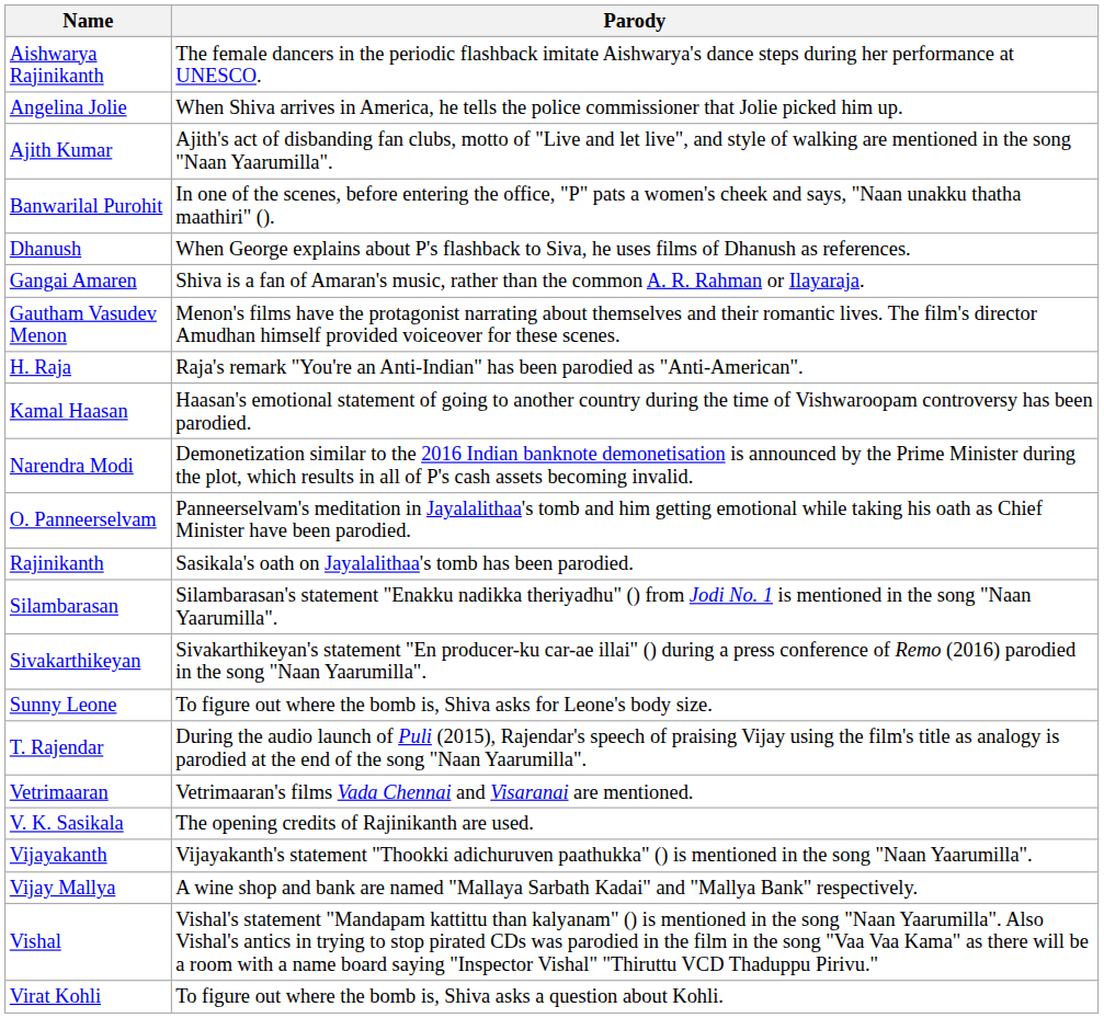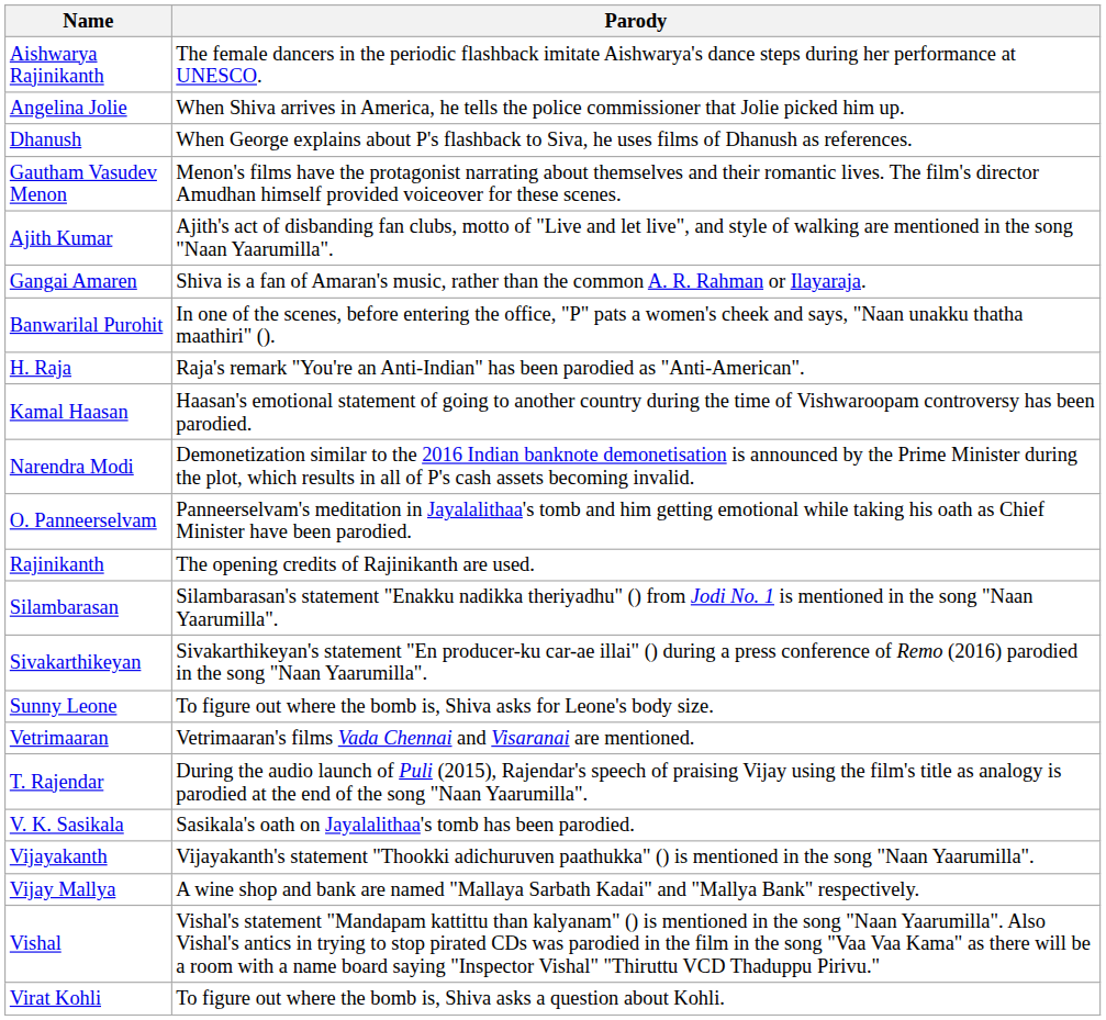rows swapped: Ajith Kumar <-> Dhanush
rows swapped: Banwarilal Purohit <-> Gautham Vasudev Menon
Rajinikanth | Parody: Sasikala's oath on Jayalalithaa's tomb has been parodied. -> The opening credits of Rajinikanth are used.
rows swapped: T. Rajendar <-> Vetrimaaran
V. K. Sasikala | Parody: The opening credits of Rajinikanth are used. -> Sasikala's oath on Jayalalithaa's tomb has been parodied.
